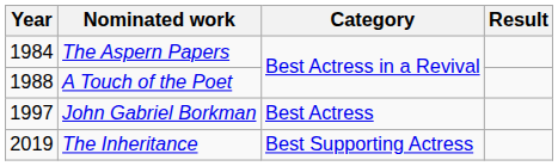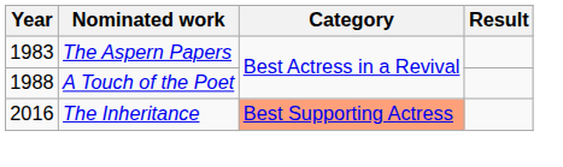The Aspern Papers | Year: 1984 -> 1983
- row: 1997 | John Gabriel Borkman | Best Actress
The Inheritance | Year: 2019 -> 2016
The Inheritance | Category: no background -> lightsalmon background
